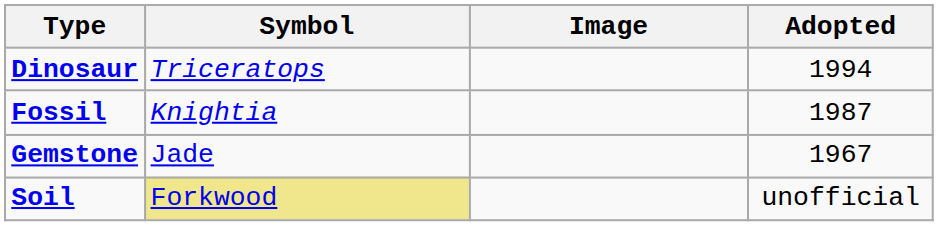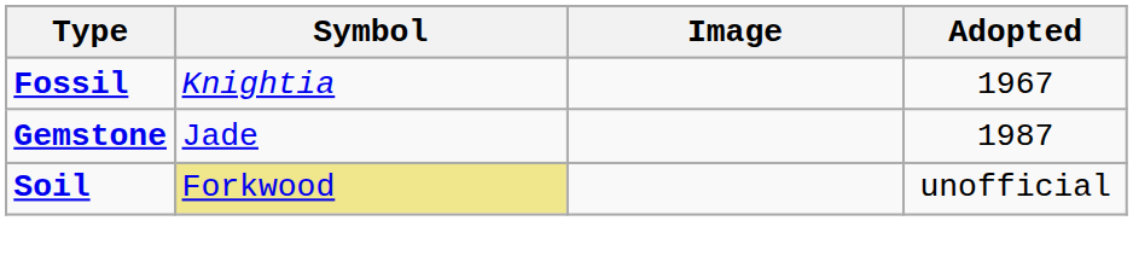- row: Dinosaur | Triceratops | 1994
Fossil | Adopted: 1987 -> 1967
Gemstone | Adopted: 1967 -> 1987
